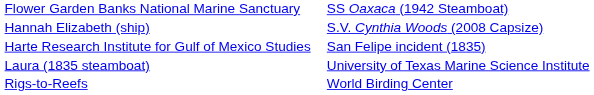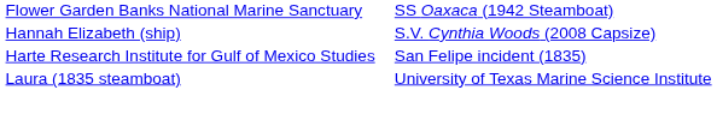- row: Rigs-to-Reefs | World Birding Center
